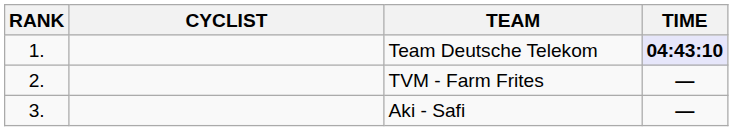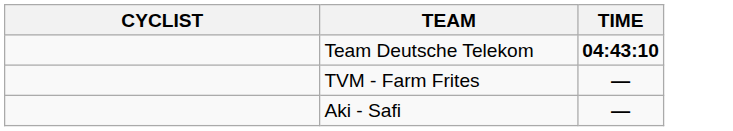- column: RANK | 1. | 2. | 3.
Team Deutsche Telekom | TIME: lavender background -> no background
